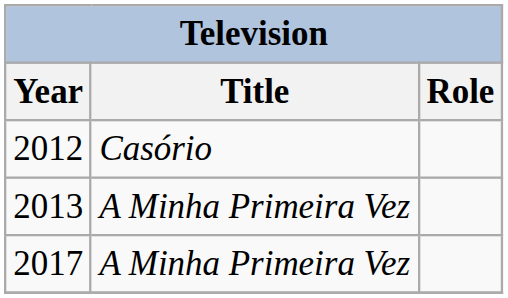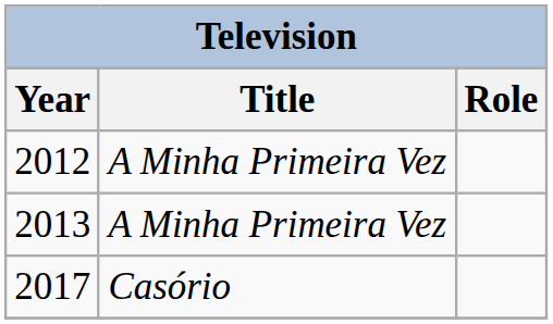2012 | Title: Casório -> A Minha Primeira Vez
2017 | Title: A Minha Primeira Vez -> Casório
